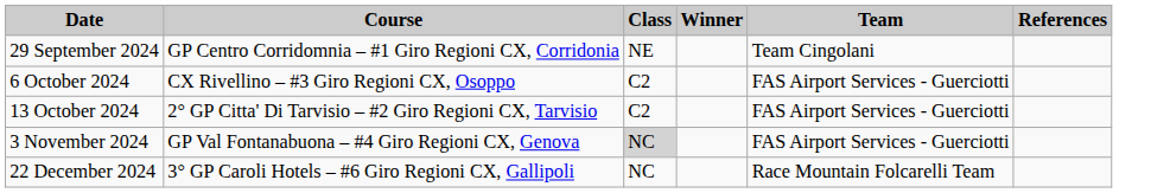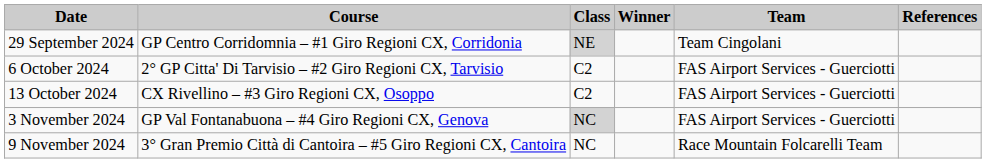29 September 2024 | Class: no background -> lightgrey background
6 October 2024 | Course: CX Rivellino – #3 Giro Regioni CX, Osoppo -> 2° GP Citta' Di Tarvisio – #2 Giro Regioni CX, Tarvisio
13 October 2024 | Course: 2° GP Citta' Di Tarvisio – #2 Giro Regioni CX, Tarvisio -> CX Rivellino – #3 Giro Regioni CX, Osoppo
+ row: 9 November 2024 | 3° Gran Premio Città di Cantoira – #5 Giro Regioni CX, Cantoira | NC | Race Mountain Folcarelli Team
- row: 22 December 2024 | 3° GP Caroli Hotels – #6 Giro Regioni CX, Gallipoli | NC | Race Mountain Folcarelli Team
